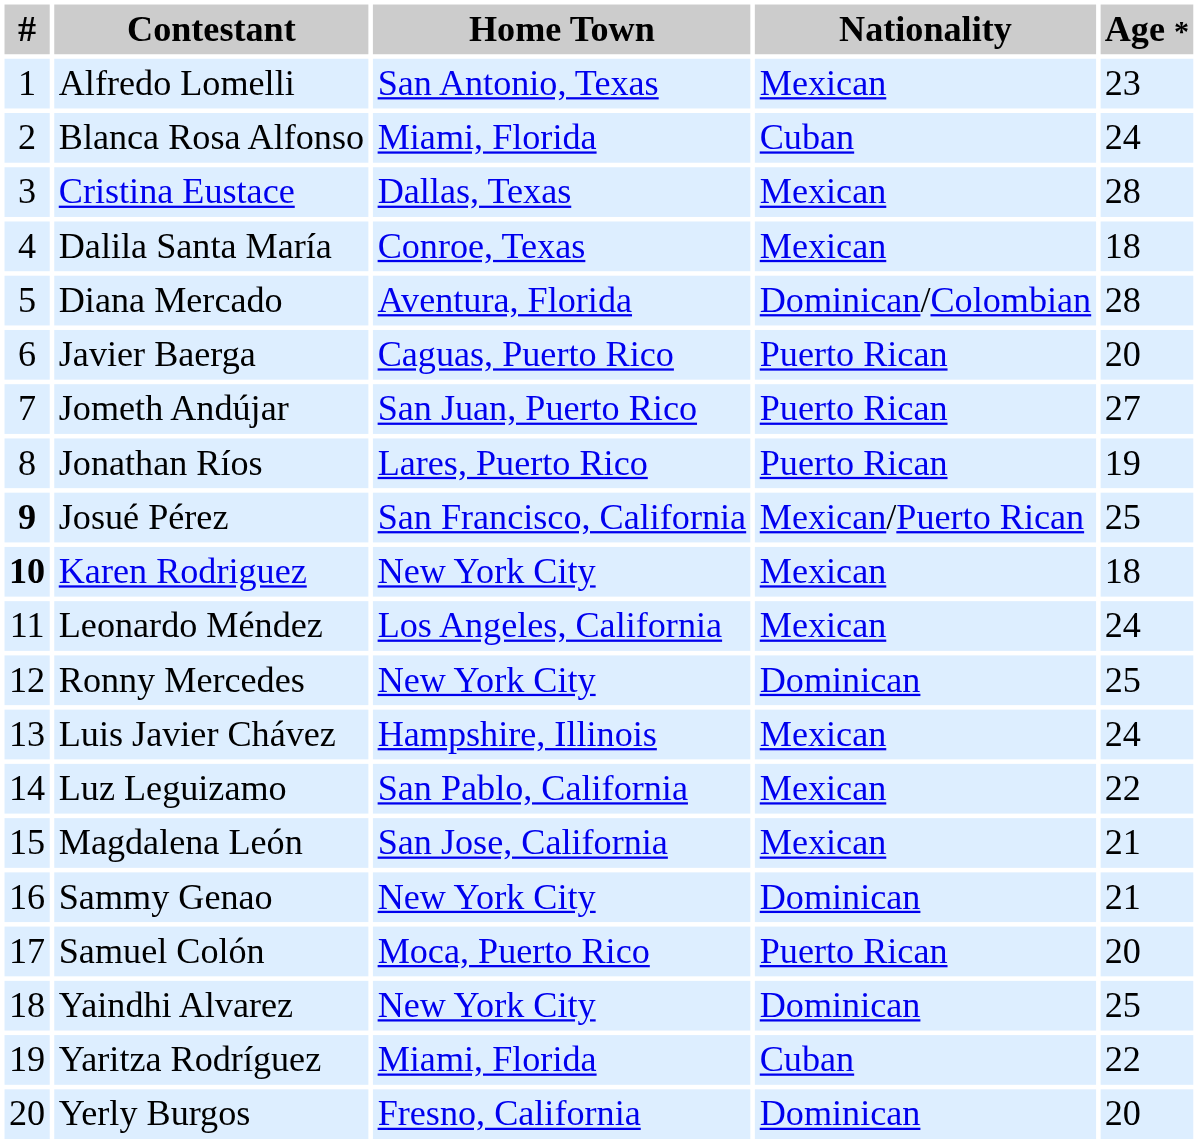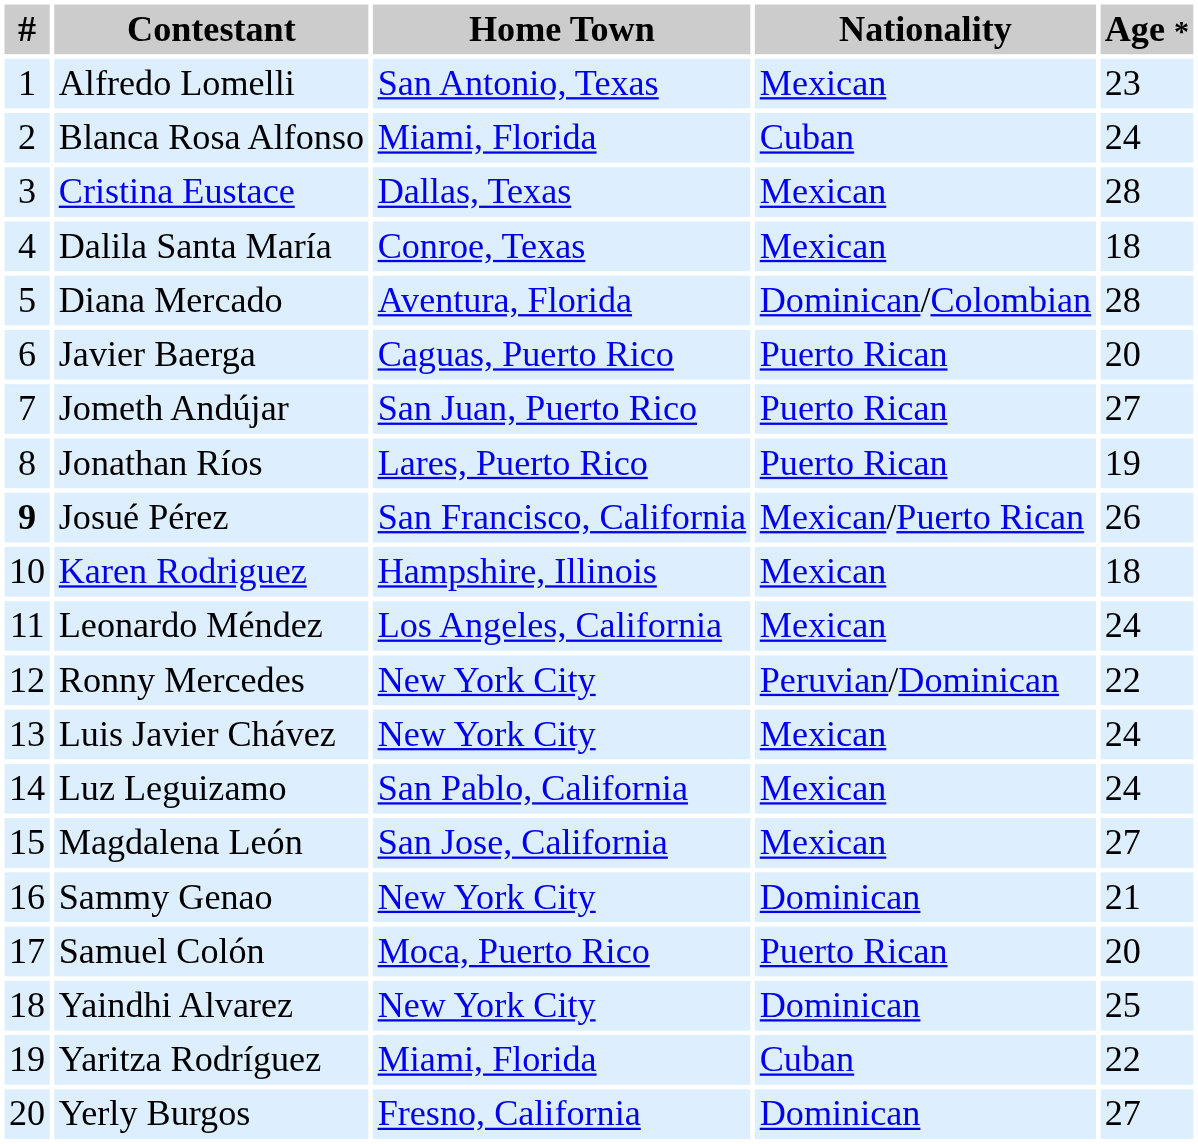Josué Pérez | Age *: 25 -> 26
Karen Rodriguez | #: bold -> normal
Karen Rodriguez | Home Town: New York City -> Hampshire, Illinois
Ronny Mercedes | Nationality: Dominican -> Peruvian/Dominican
Ronny Mercedes | Age *: 25 -> 22
Luis Javier Chávez | Home Town: Hampshire, Illinois -> New York City
Luz Leguizamo | Age *: 22 -> 24
Magdalena León | Age *: 21 -> 27
Yerly Burgos | Age *: 20 -> 27
